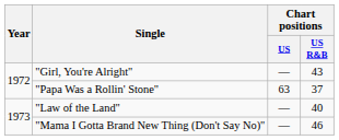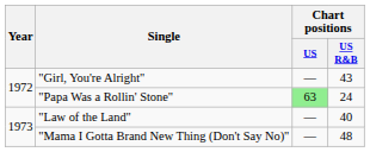"Papa Was a Rollin' Stone" | Chart positions / US: no background -> lightgreen background
"Papa Was a Rollin' Stone" | Chart positions / US R&B: 37 -> 24
"Mama I Gotta Brand New Thing (Don't Say No)" | Chart positions / US R&B: 46 -> 48
